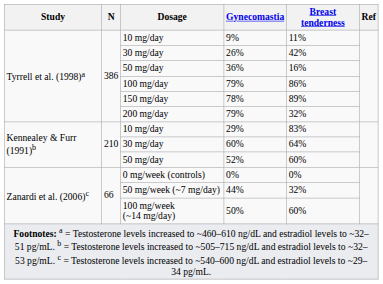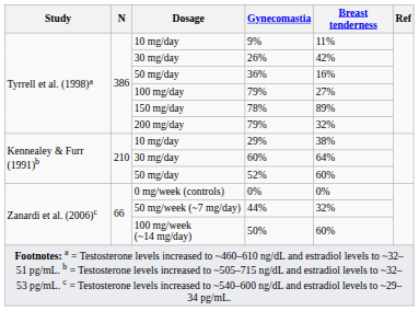100 mg/day / 79% | Breast tenderness: 86% -> 27%
29% | Breast tenderness: 83% -> 38%
